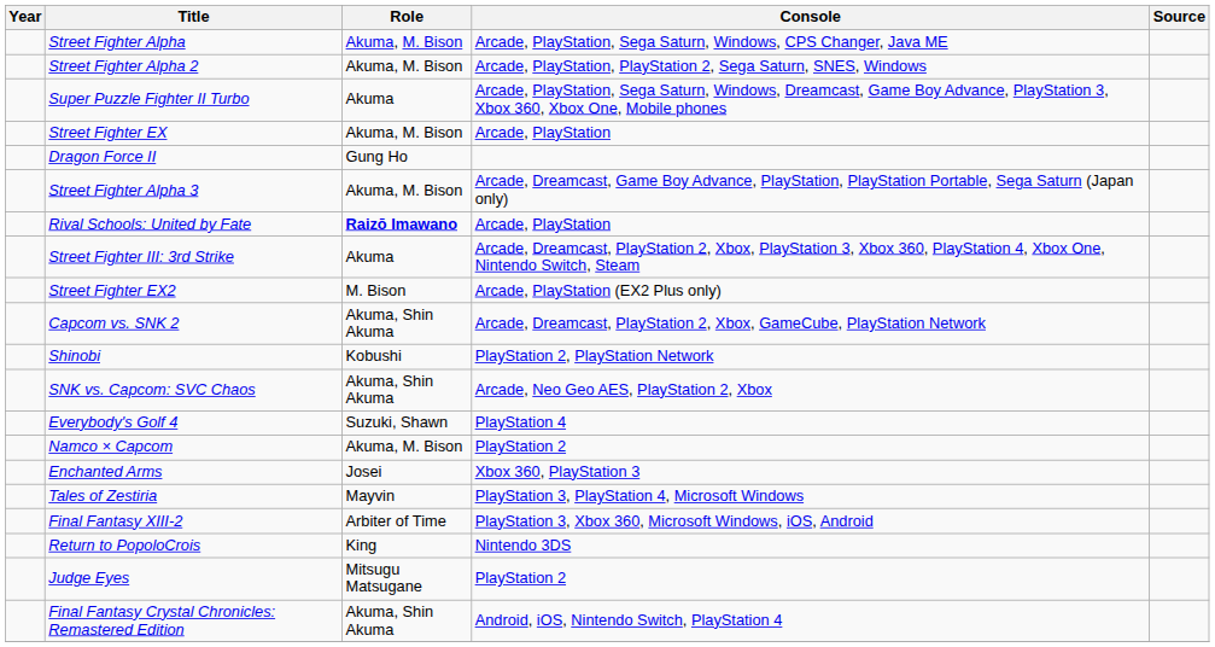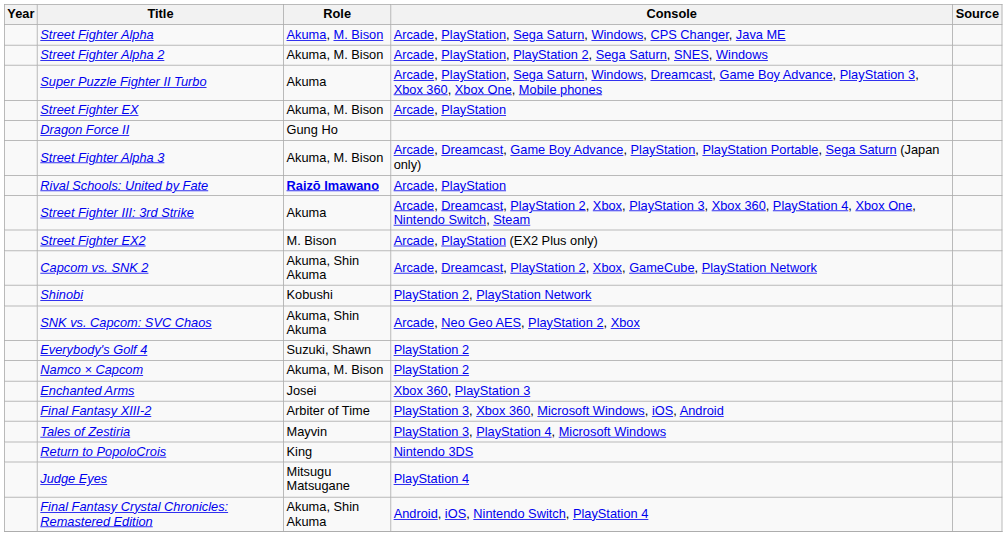Everybody's Golf 4 | Console: PlayStation 4 -> PlayStation 2
rows swapped: Final Fantasy XIII-2 <-> Tales of Zestiria
Judge Eyes | Console: PlayStation 2 -> PlayStation 4
